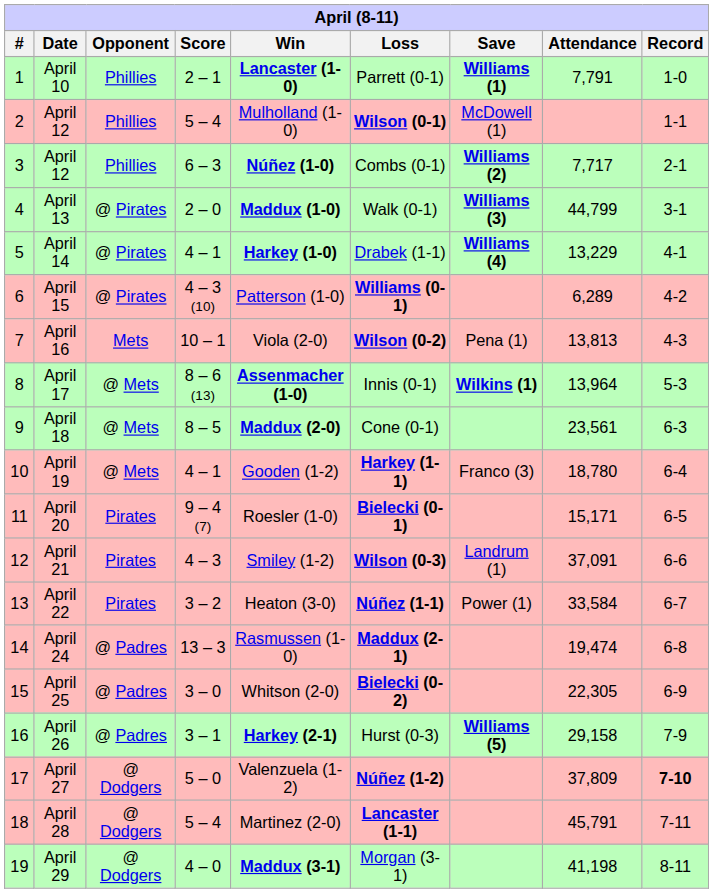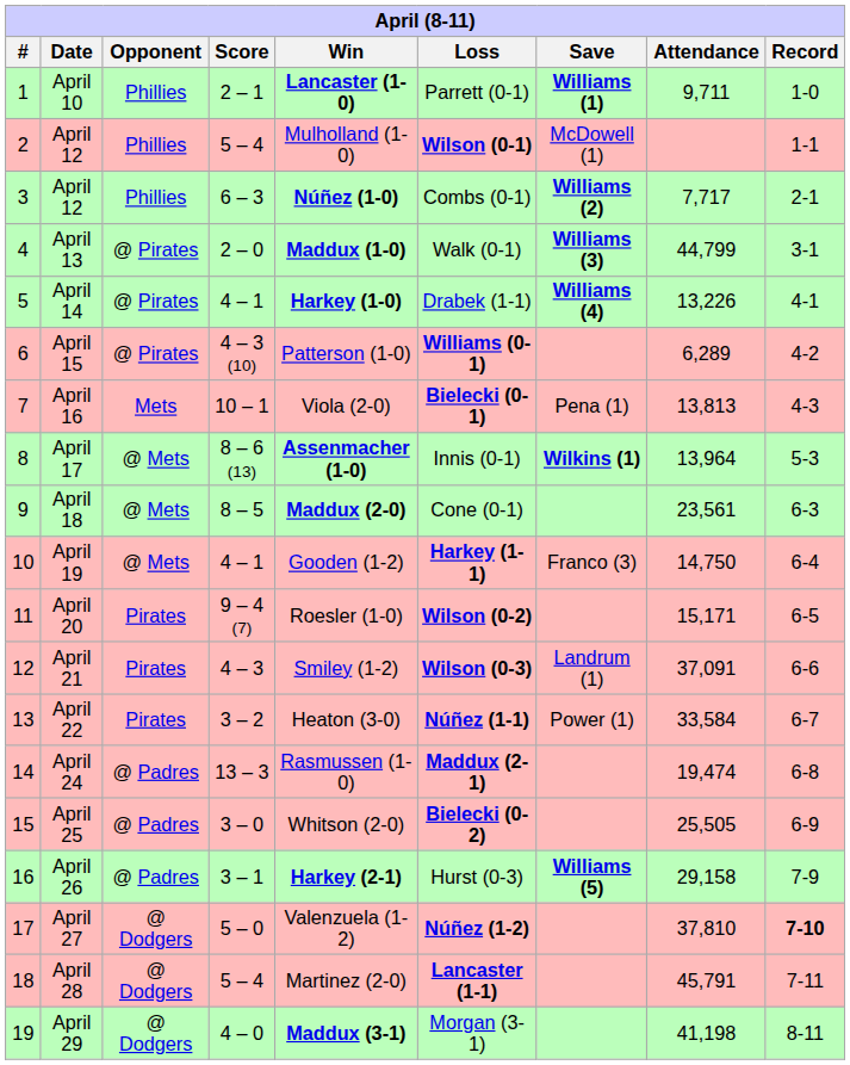April 10 | Attendance: 7,791 -> 9,711
April 14 | Attendance: 13,229 -> 13,226
April 16 | Loss: Wilson (0-2) -> Bielecki (0-1)
April 19 | Attendance: 18,780 -> 14,750
April 20 | Loss: Bielecki (0-1) -> Wilson (0-2)
April 25 | Attendance: 22,305 -> 25,505
April 27 | Attendance: 37,809 -> 37,810
